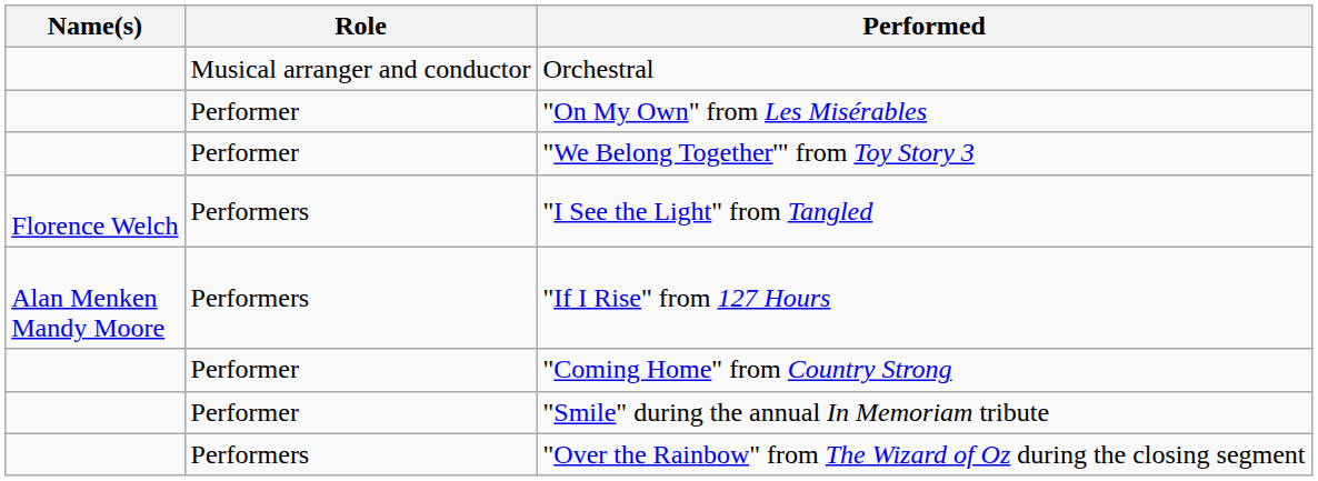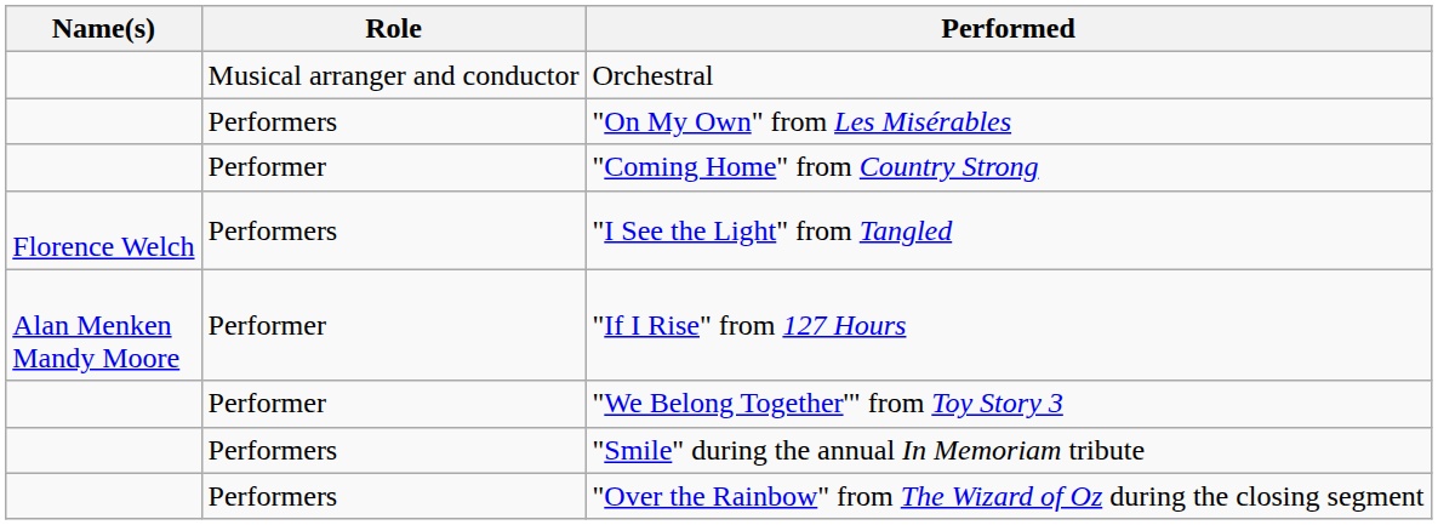"On My Own" from Les Misérables | Role: Performer -> Performers
rows swapped: "We Belong Together'" from Toy Story 3 <-> "Coming Home" from Country Strong
"If I Rise" from 127 Hours | Role: Performers -> Performer
"Smile" during the annual In Memoriam tribute | Role: Performer -> Performers
